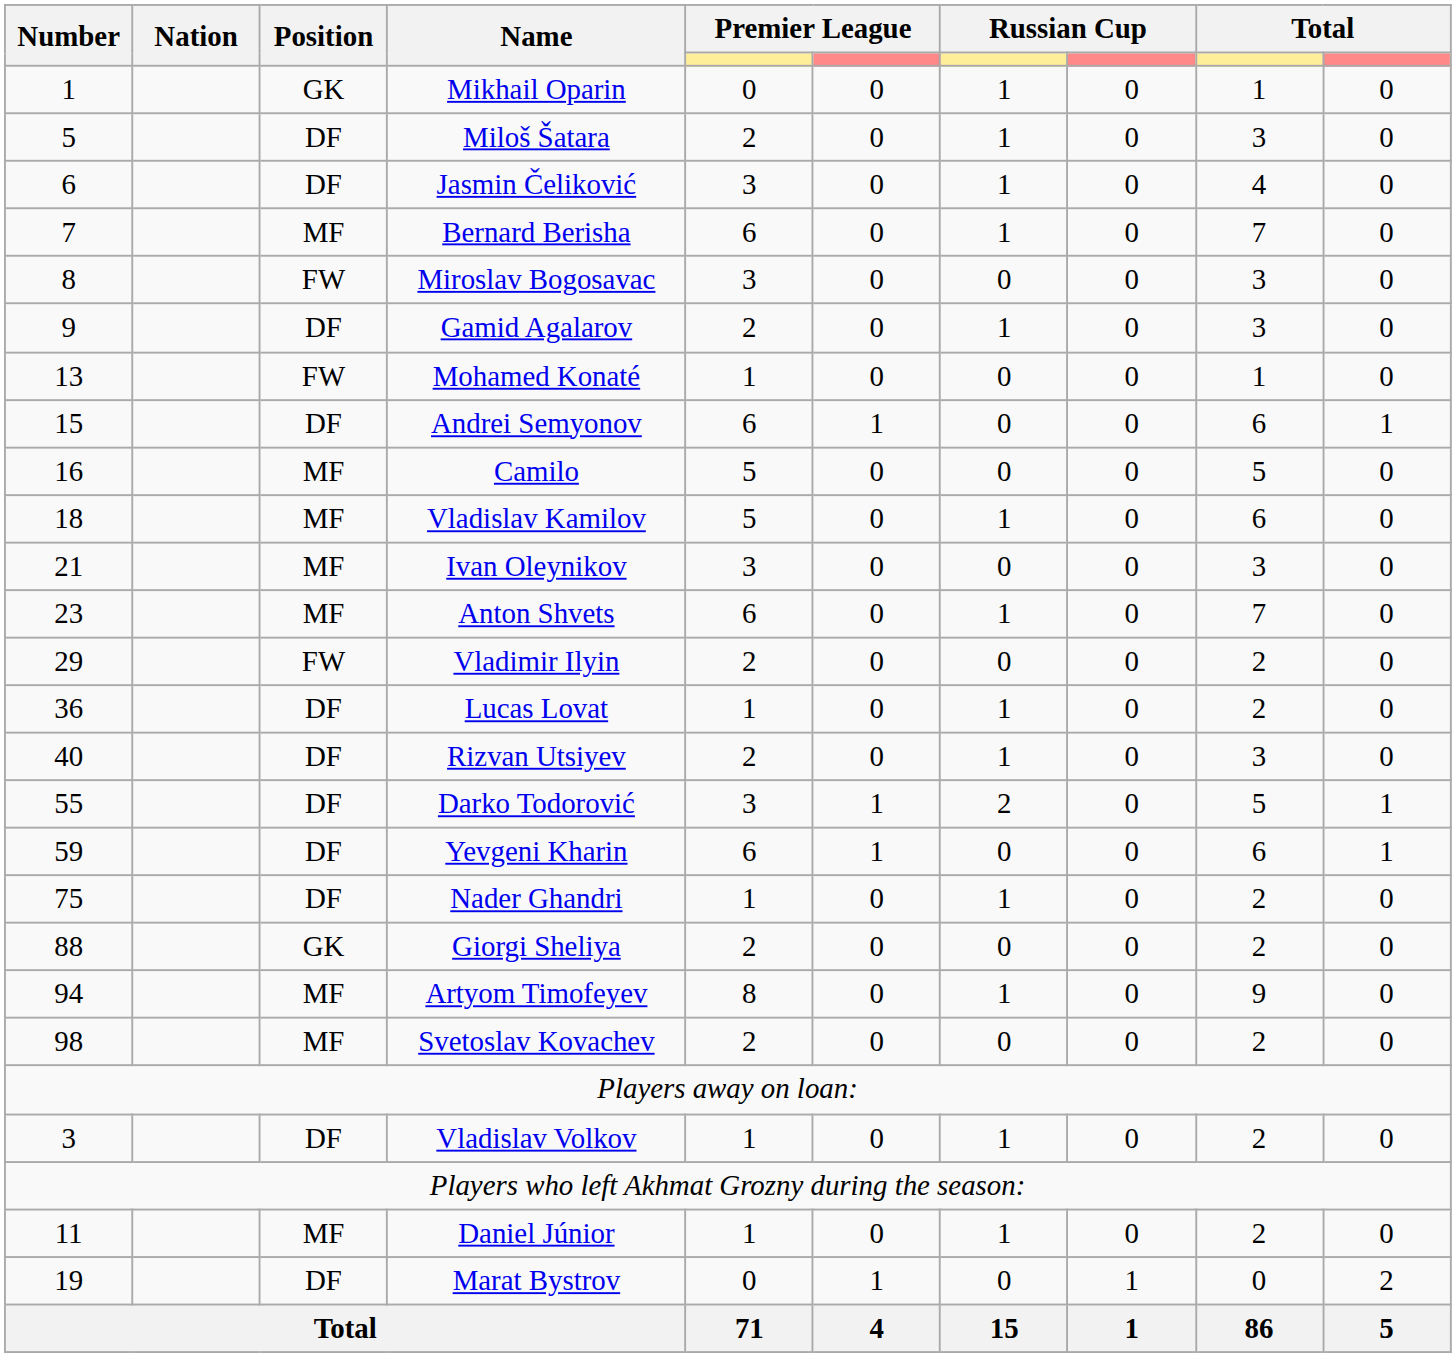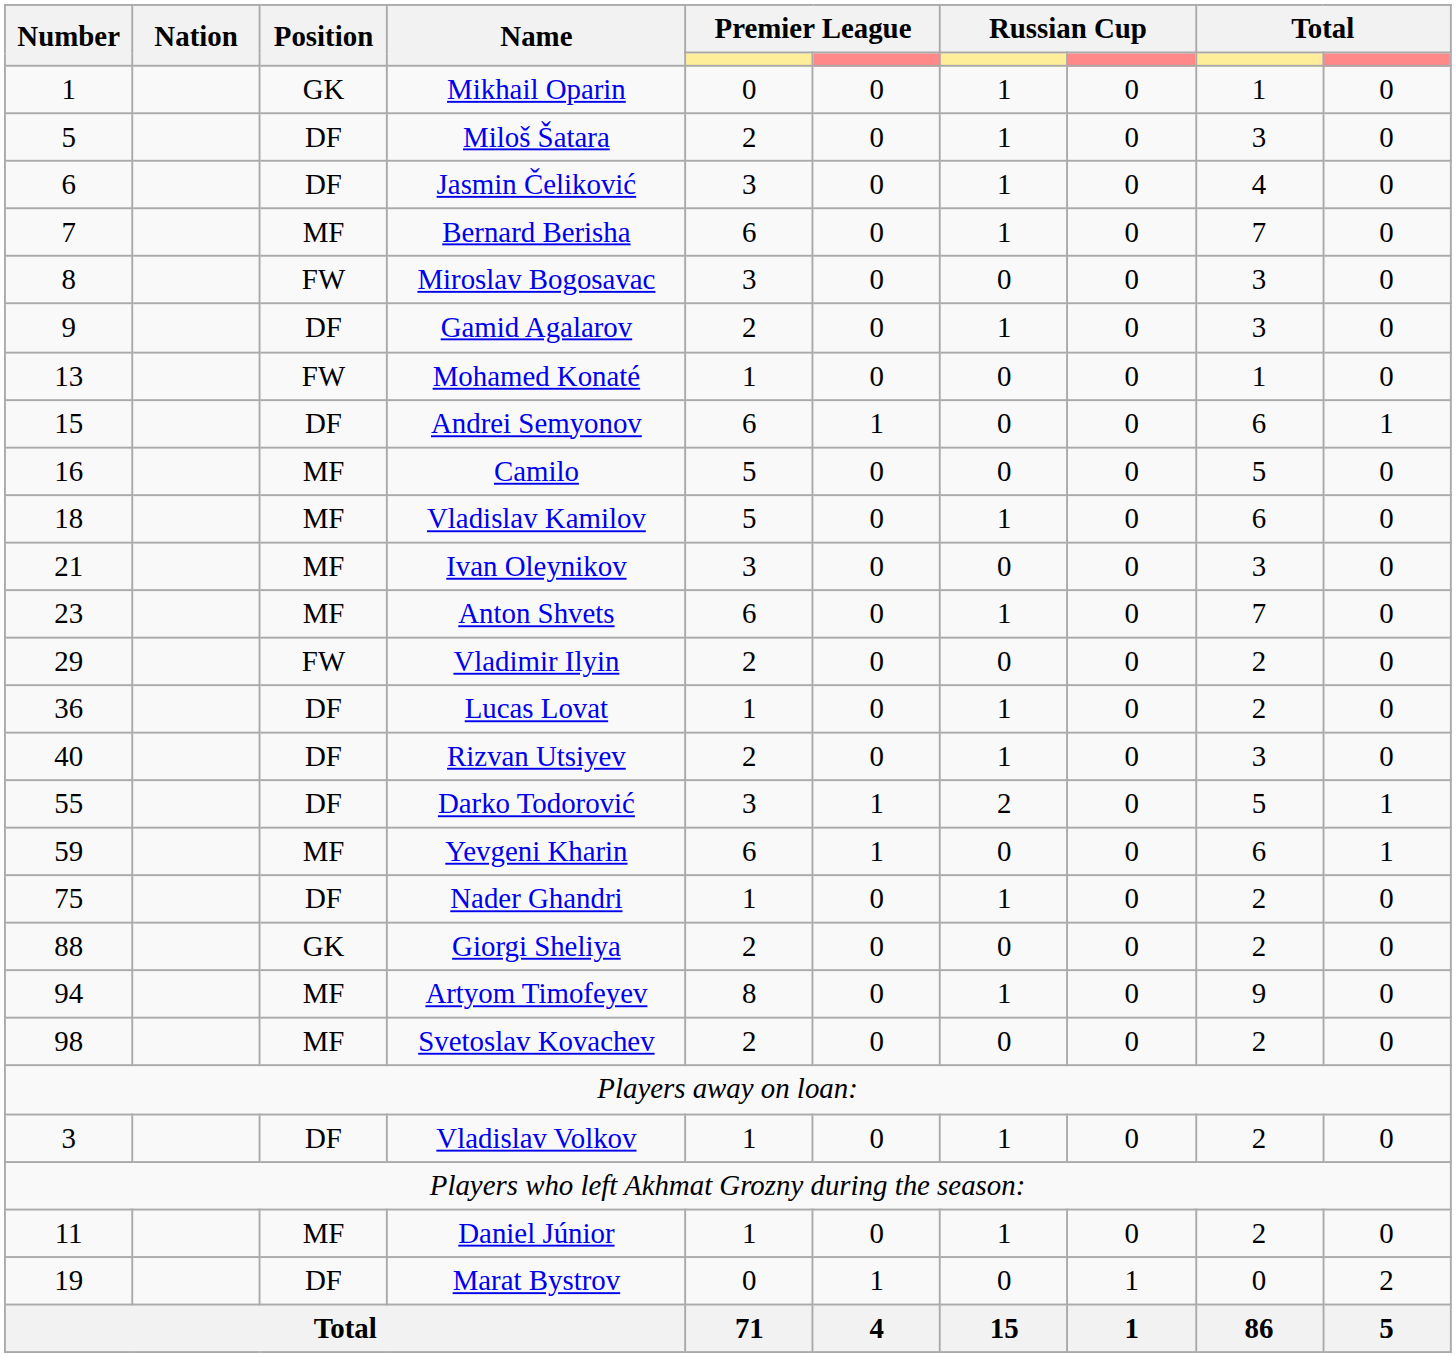Yevgeni Kharin | Position: DF -> MF
